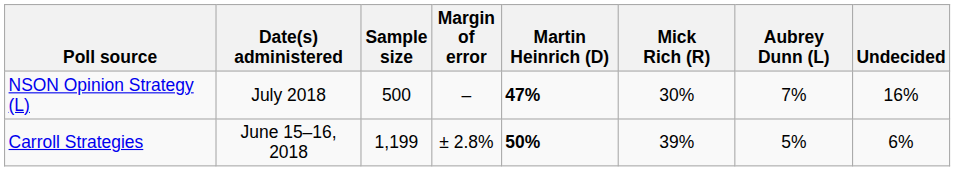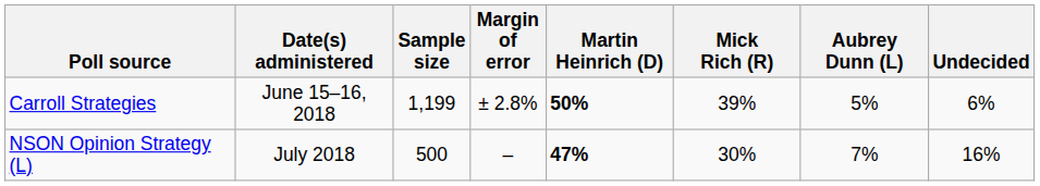rows swapped: NSON Opinion Strategy (L) <-> Carroll Strategies
